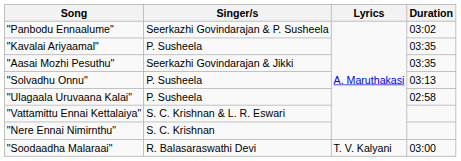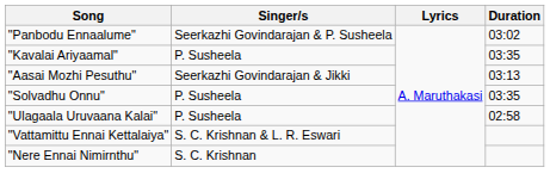"Aasai Mozhi Pesuthu" | Duration: 03:35 -> 03:13
"Solvadhu Onnu" | Duration: 03:13 -> 03:35
- row: "Soodaadha Malaraai" | R. Balasaraswathi Devi | T. V. Kalyani | 03:00
